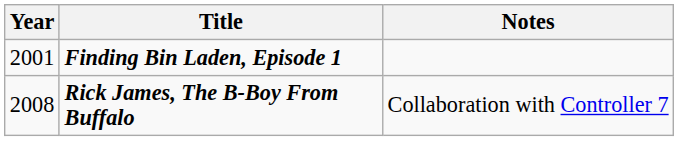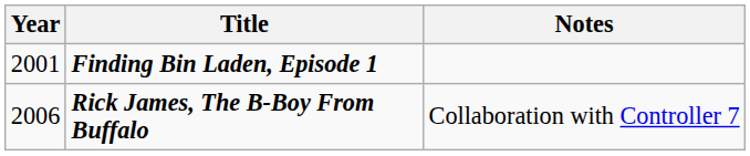Rick James, The B-Boy From Buffalo | Year: 2008 -> 2006
